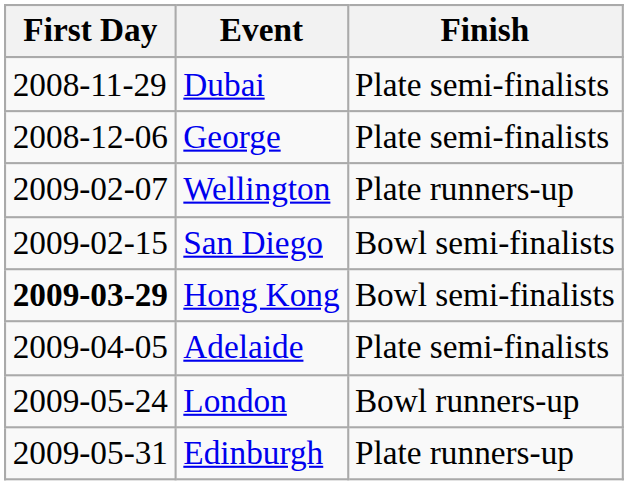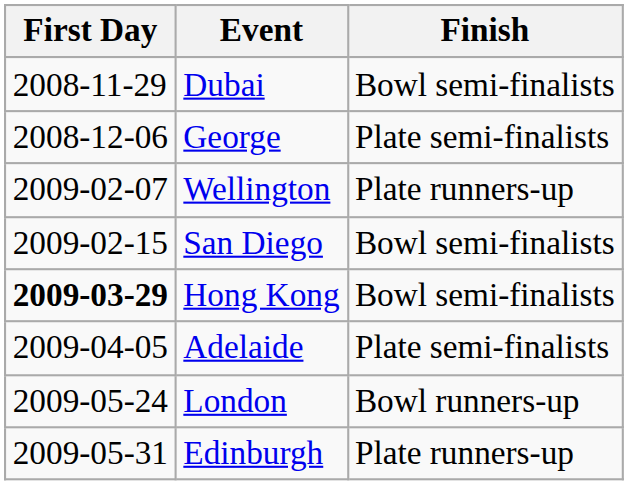Dubai | Finish: Plate semi-finalists -> Bowl semi-finalists
